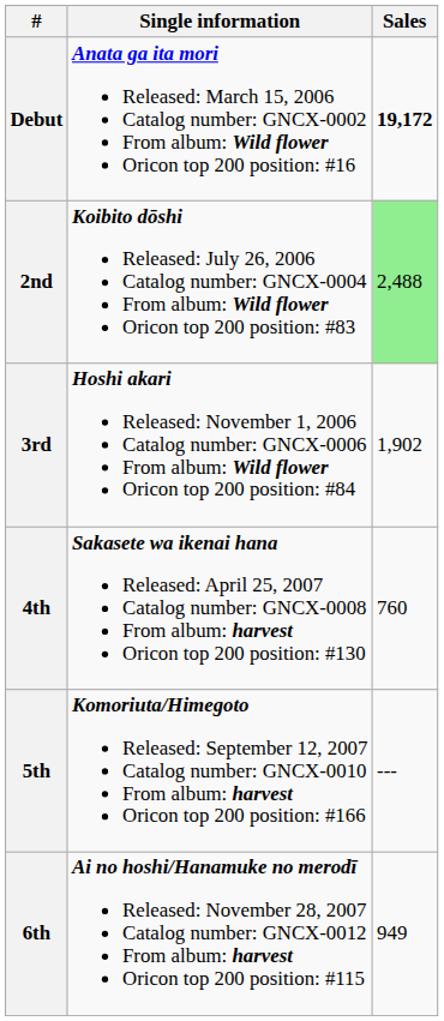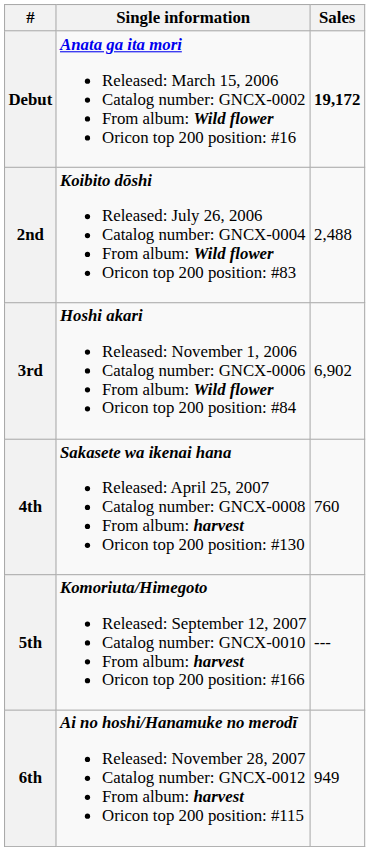2nd | Sales: lightgreen background -> no background
3rd | Sales: 1,902 -> 6,902
